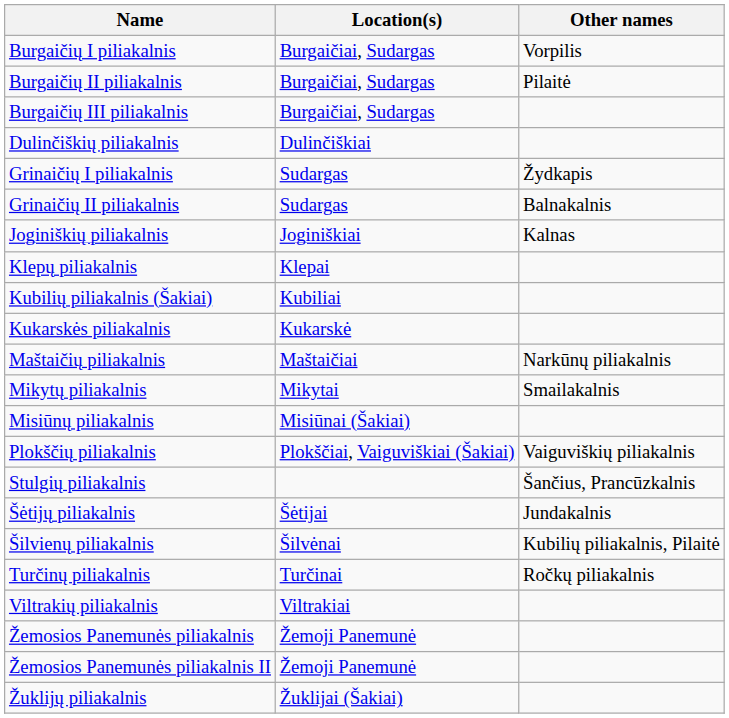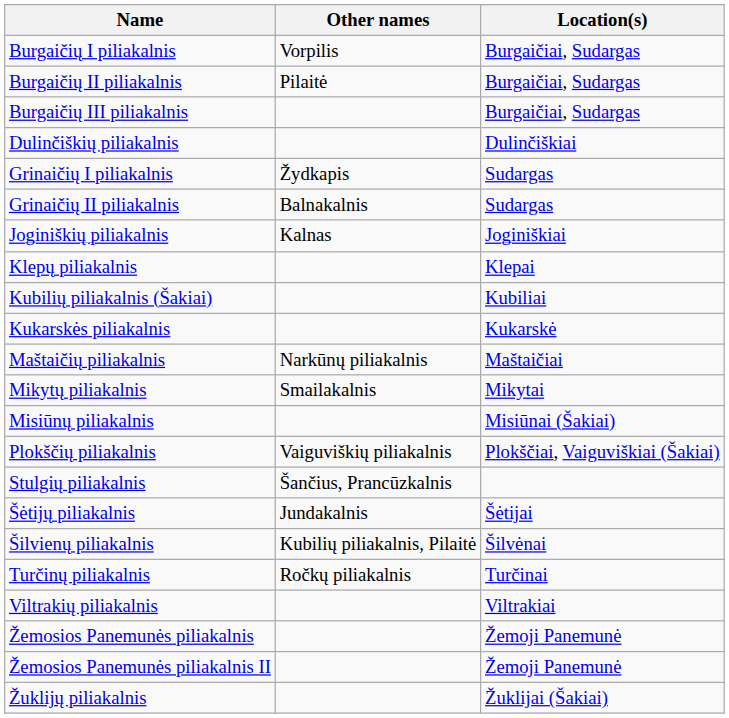columns swapped: Other names <-> Location(s)
